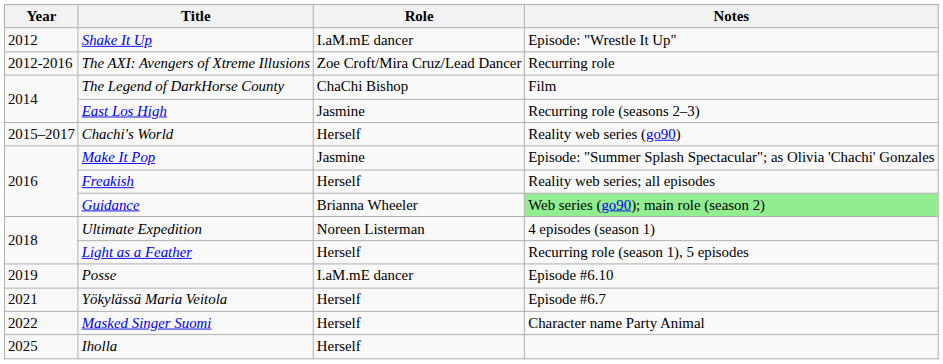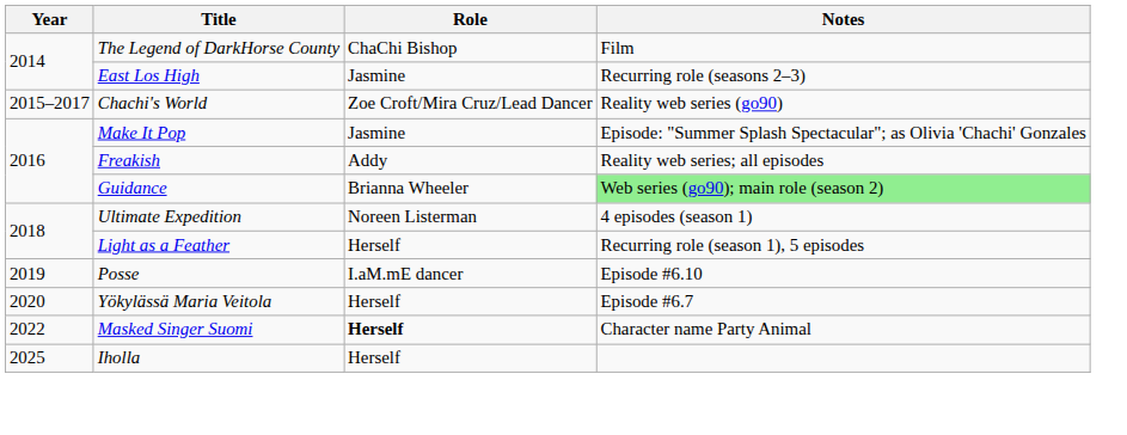- row: 2012 | Shake It Up | I.aM.mE dancer | Episode: "Wrestle It Up"
- row: 2012-2016 | The AXI: Avengers of Xtreme Illusions | Zoe Croft/Mira Cruz/Lead Dancer | Recurring role
Chachi's World | Role: Herself -> Zoe Croft/Mira Cruz/Lead Dancer
Freakish | Role: Herself -> Addy
Yökylässä Maria Veitola | Year: 2021 -> 2020
Masked Singer Suomi | Role: normal -> bold
